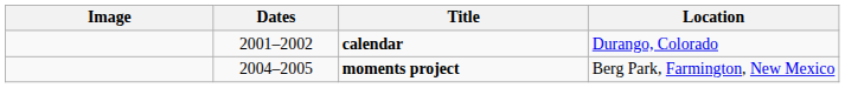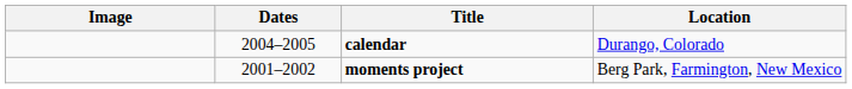calendar | Dates: 2001–2002 -> 2004–2005
moments project | Dates: 2004–2005 -> 2001–2002
